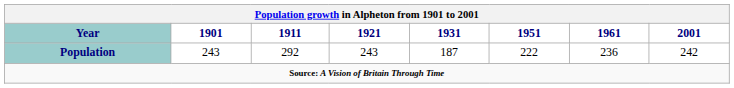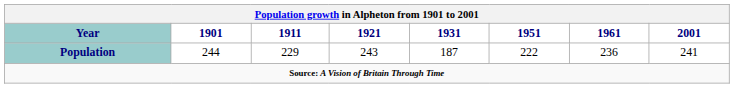Population | 1901: 243 -> 244
Population | 1911: 292 -> 229
Population | 2001: 242 -> 241
